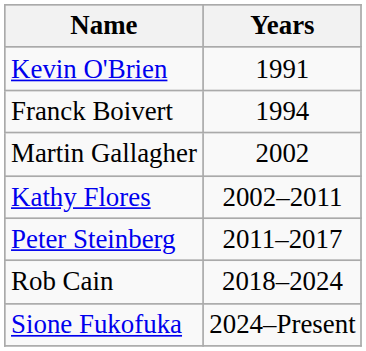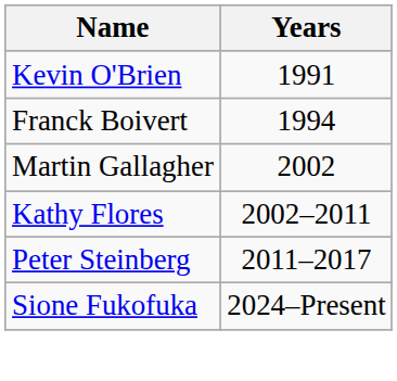- row: Rob Cain | 2018–2024
